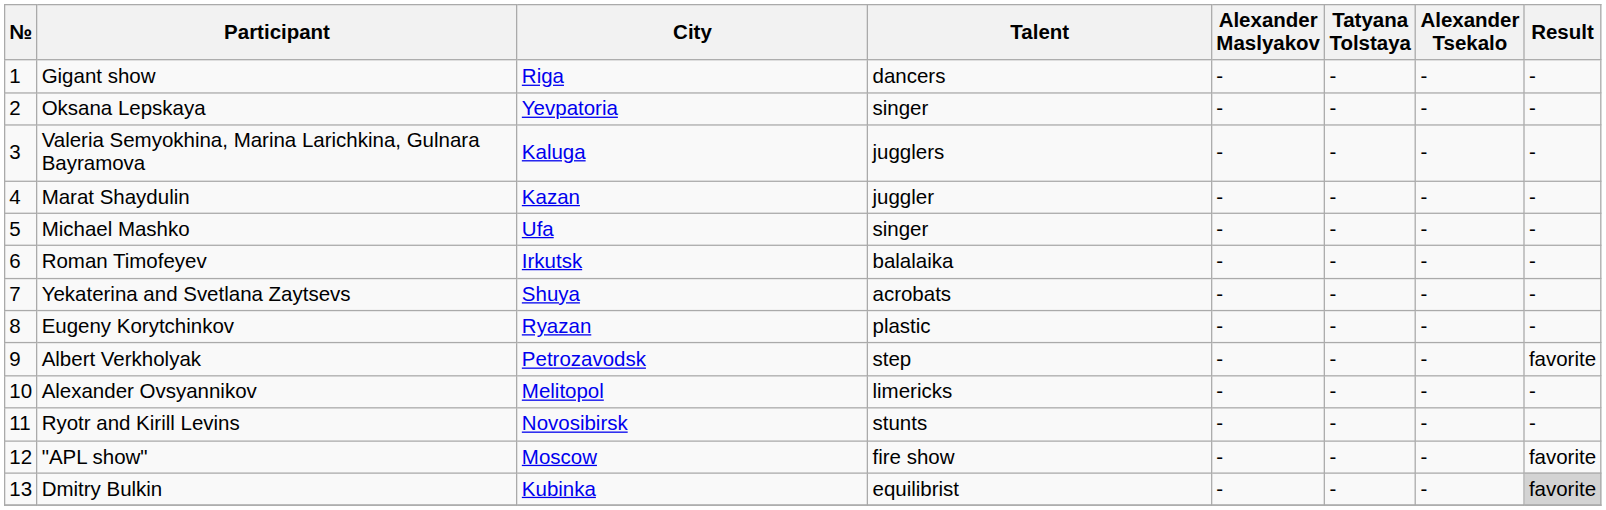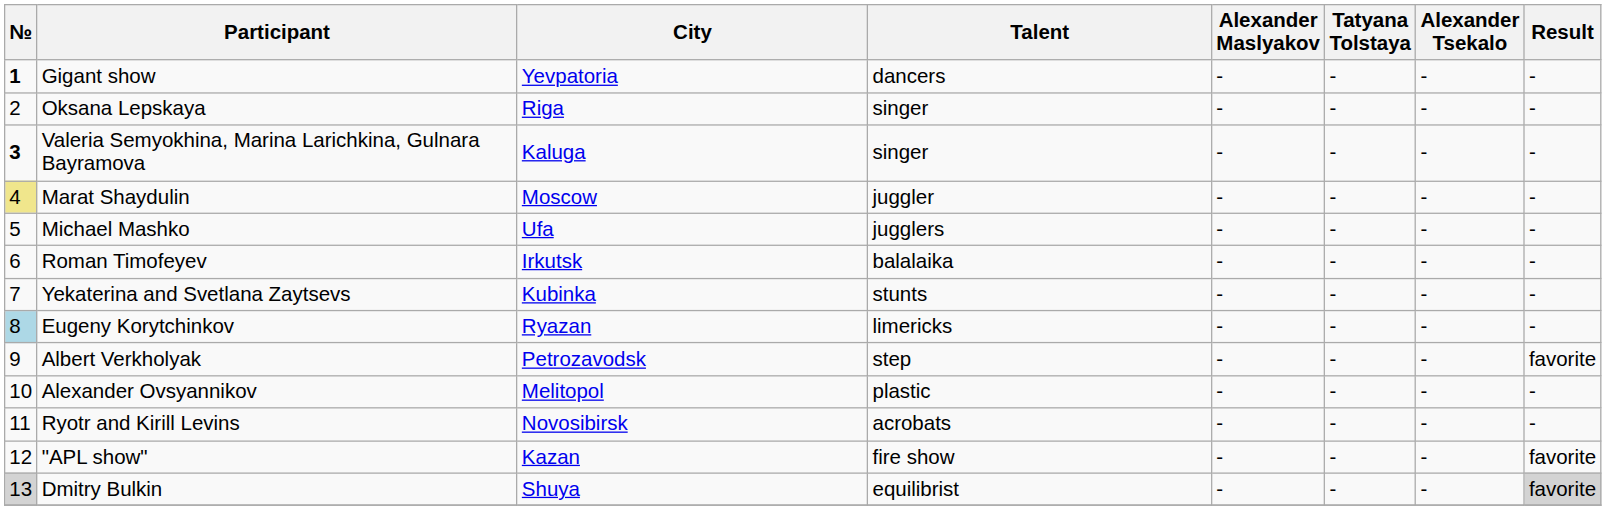Gigant show | №: normal -> bold
Gigant show | City: Riga -> Yevpatoria
Oksana Lepskaya | City: Yevpatoria -> Riga
Valeria Semyokhina, Marina Larichkina, Gulnara Bayramova | №: normal -> bold
Valeria Semyokhina, Marina Larichkina, Gulnara Bayramova | Talent: jugglers -> singer
Marat Shaydulin | №: no background -> khaki background
Marat Shaydulin | City: Kazan -> Moscow
Michael Mashko | Talent: singer -> jugglers
Yekaterina and Svetlana Zaytsevs | City: Shuya -> Kubinka
Yekaterina and Svetlana Zaytsevs | Talent: acrobats -> stunts
Eugeny Korytchinkov | №: no background -> lightblue background
Eugeny Korytchinkov | Talent: plastic -> limericks
Alexander Ovsyannikov | Talent: limericks -> plastic
Ryotr and Kirill Levins | Talent: stunts -> acrobats
"APL show" | City: Moscow -> Kazan
Dmitry Bulkin | №: no background -> lightgrey background
Dmitry Bulkin | City: Kubinka -> Shuya
